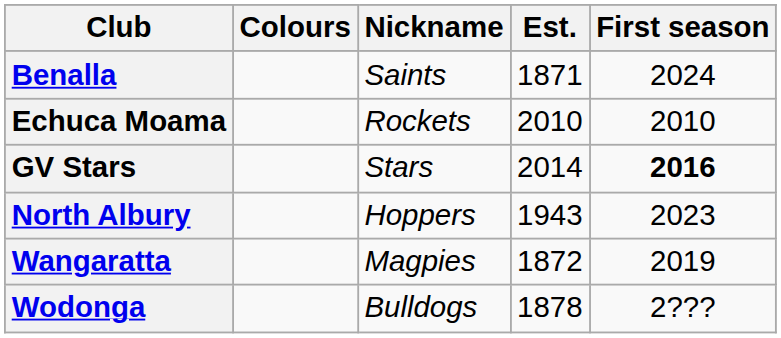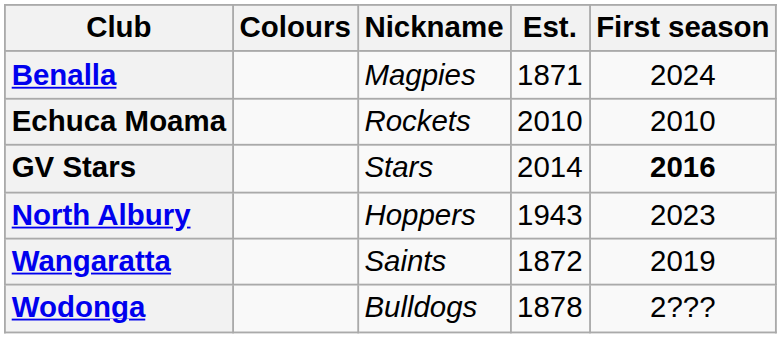Benalla | Nickname: Saints -> Magpies
Wangaratta | Nickname: Magpies -> Saints
